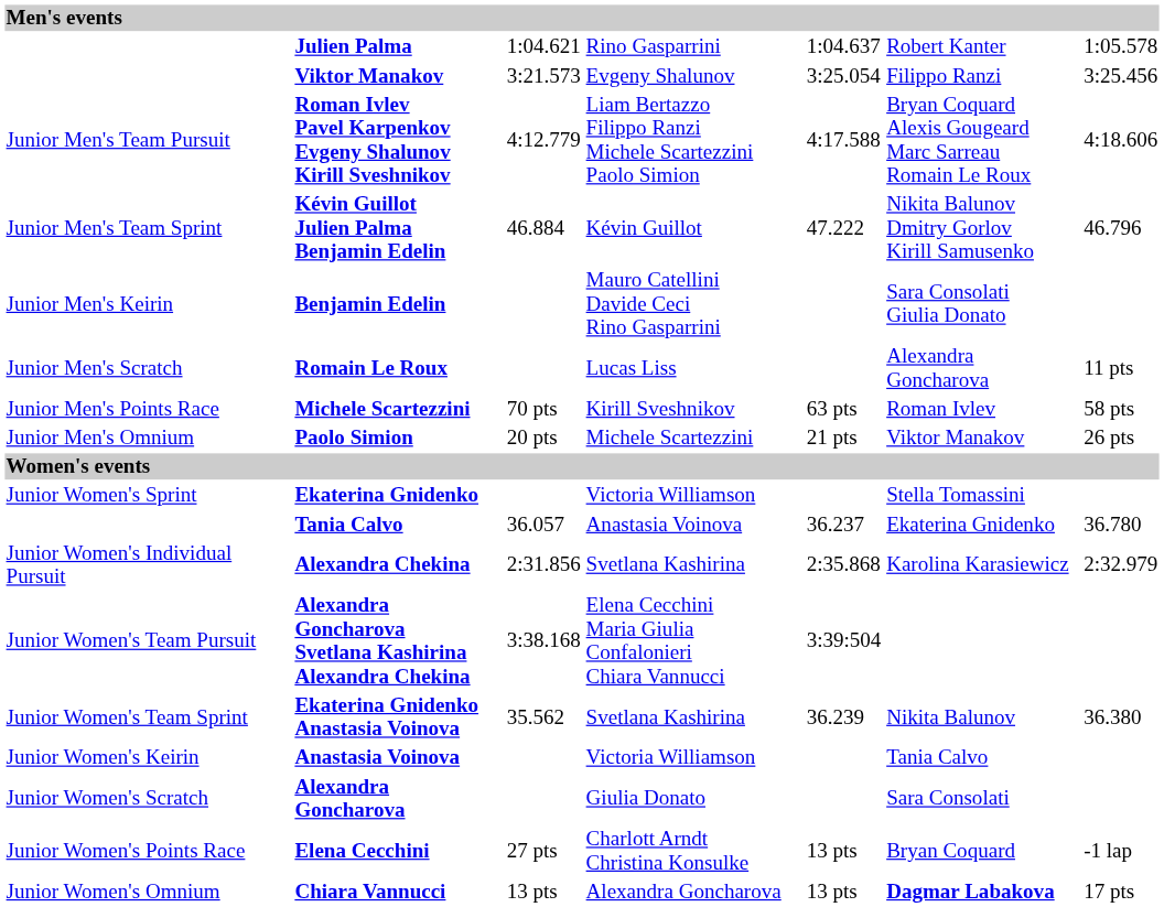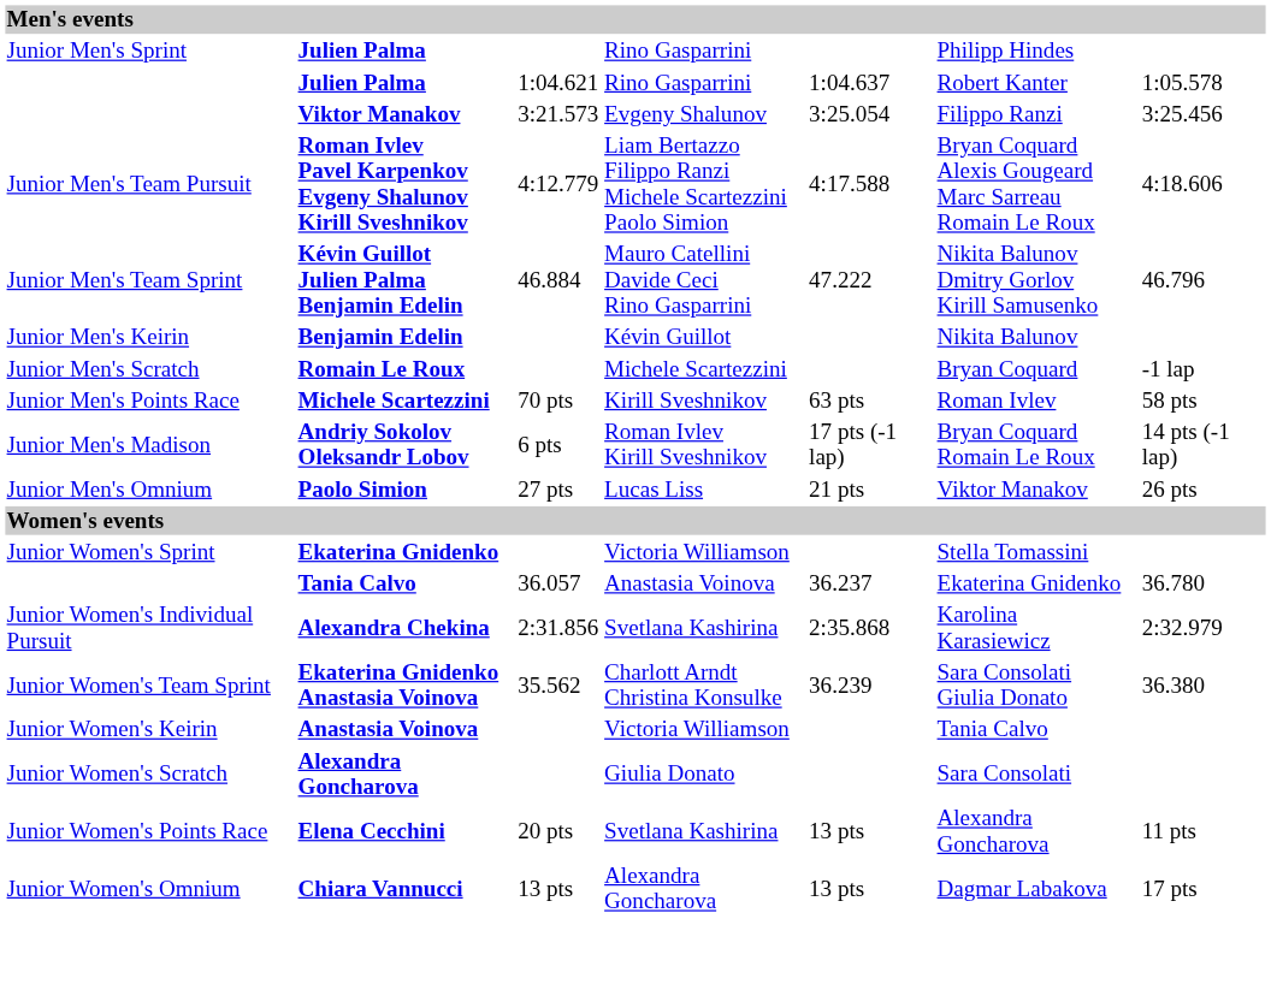+ row: Junior Men's Sprint | Julien Palma | Rino Gasparrini | Philipp Hindes
Kévin Guillot Julien Palma Benjamin Edelin | column 4: Kévin Guillot -> Mauro Catellini Davide Ceci Rino Gasparrini
Benjamin Edelin | column 4: Mauro Catellini Davide Ceci Rino Gasparrini -> Kévin Guillot
Benjamin Edelin | column 6: Sara Consolati Giulia Donato -> Nikita Balunov
Romain Le Roux | column 4: Lucas Liss -> Michele Scartezzini
Romain Le Roux | column 6: Alexandra Goncharova -> Bryan Coquard
Romain Le Roux | column 7: 11 pts -> -1 lap
+ row: Junior Men's Madison | Andriy Sokolov Oleksandr Lobov | 6 pts | Roman Ivlev Kirill Sveshnikov | 17 pts (-1 lap) | Bryan Coquard Romain Le Roux | 14 pts (-1 lap)
Paolo Simion | column 3: 20 pts -> 27 pts
Paolo Simion | column 4: Michele Scartezzini -> Lucas Liss
- row: Junior Women's Team Pursuit | Alexandra Goncharova Svetlana Kashirina Alexandra Chekina | 3:38.168 | Elena Cecchini Maria Giulia Confalonieri Chiara Vannucci | 3:39:504
Ekaterina Gnidenko Anastasia Voinova | column 4: Svetlana Kashirina -> Charlott Arndt Christina Konsulke
Ekaterina Gnidenko Anastasia Voinova | column 6: Nikita Balunov -> Sara Consolati Giulia Donato
Elena Cecchini | column 3: 27 pts -> 20 pts
Elena Cecchini | column 4: Charlott Arndt Christina Konsulke -> Svetlana Kashirina
Elena Cecchini | column 6: Bryan Coquard -> Alexandra Goncharova
Elena Cecchini | column 7: -1 lap -> 11 pts
Chiara Vannucci | column 6: bold -> normal
